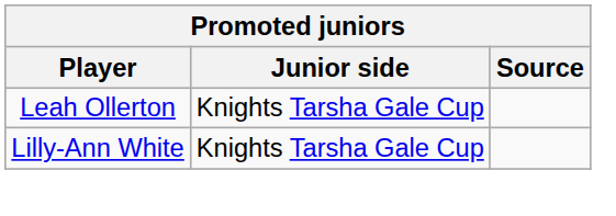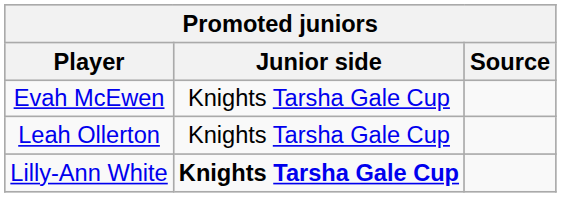+ row: Evah McEwen | Knights Tarsha Gale Cup
Lilly-Ann White | Junior side: normal -> bold
